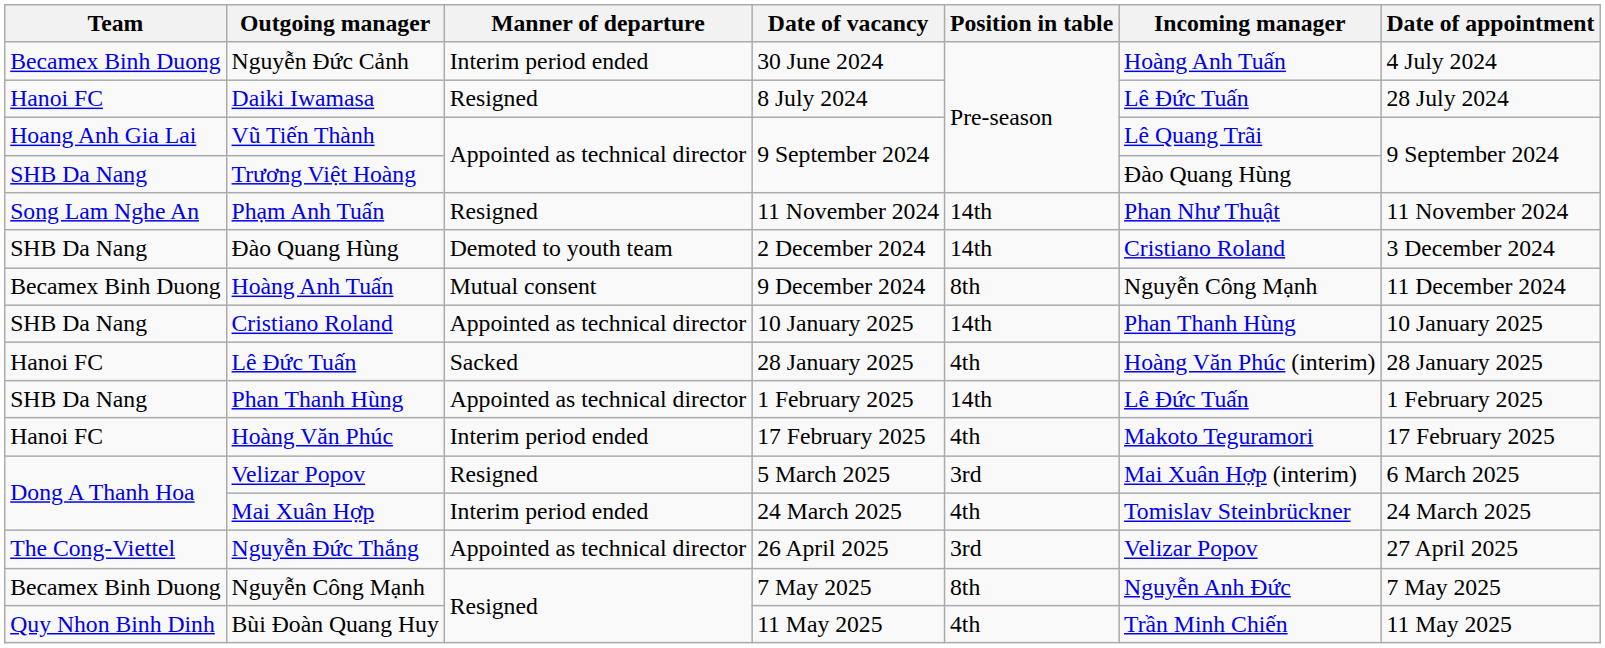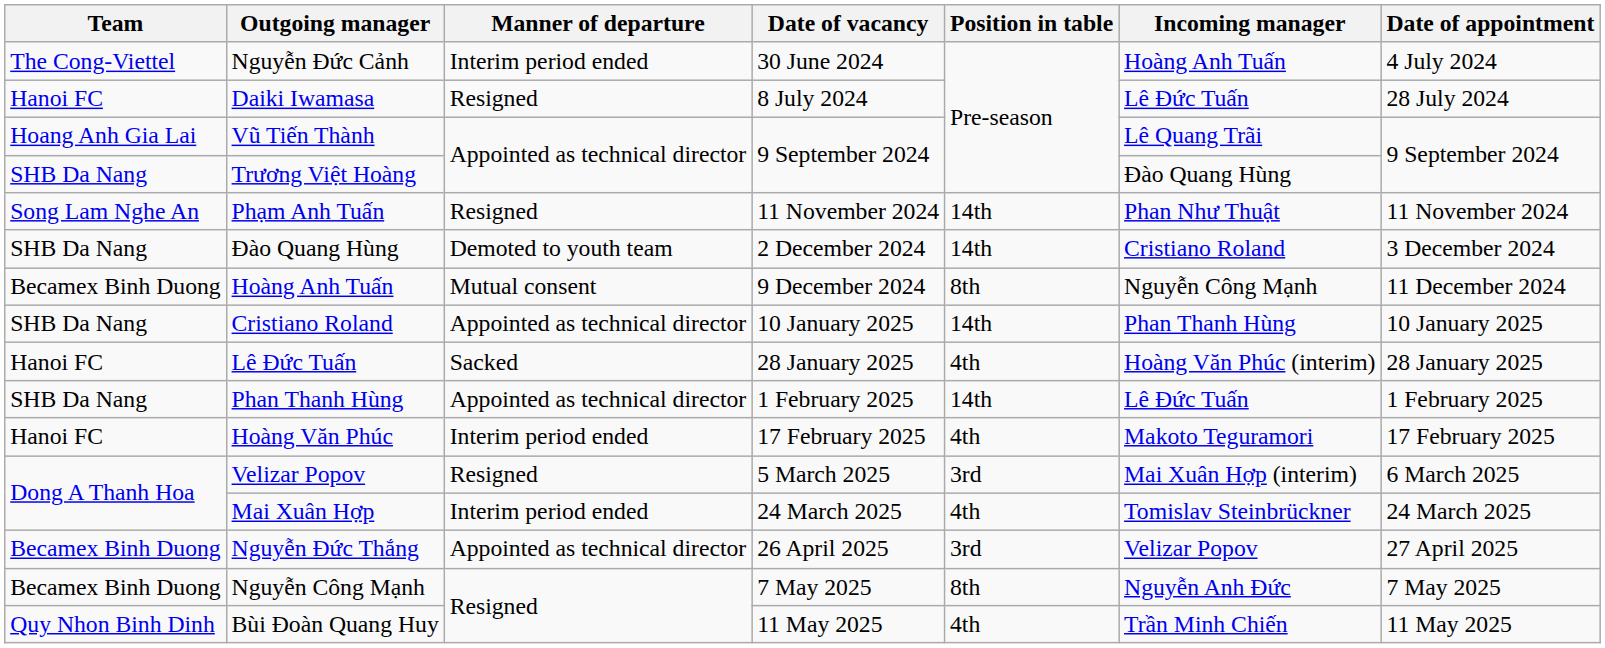Nguyễn Đức Cảnh | Team: Becamex Binh Duong -> The Cong-Viettel
Nguyễn Đức Thắng | Team: The Cong-Viettel -> Becamex Binh Duong
